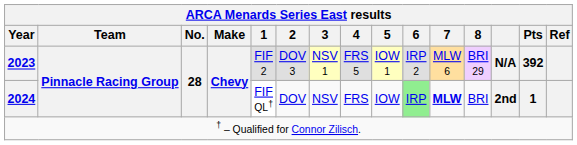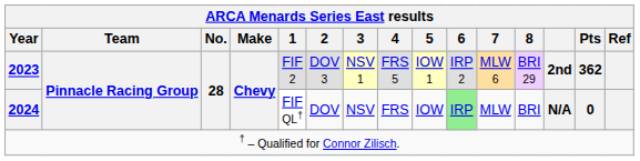2023 | ARCA Menards Series East results: N/A -> 2nd
2023 | ARCA Menards Series East results / Pts: 392 -> 362
2024 | ARCA Menards Series East results / 7: bold -> normal
2024 | ARCA Menards Series East results: 2nd -> N/A
2024 | ARCA Menards Series East results / Pts: 1 -> 0
